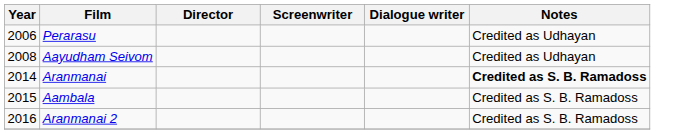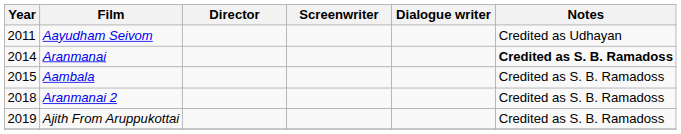- row: 2006 | Perarasu | Credited as Udhayan
Aayudham Seivom | Year: 2008 -> 2011
Aranmanai 2 | Year: 2016 -> 2018
+ row: 2019 | Ajith From Aruppukottai | Credited as S. B. Ramadoss
